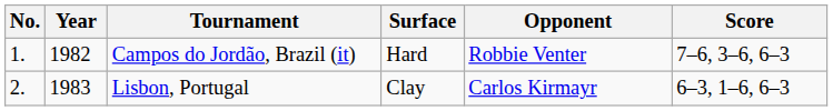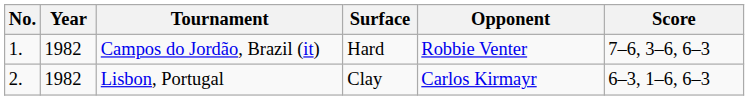Lisbon, Portugal | Year: 1983 -> 1982
